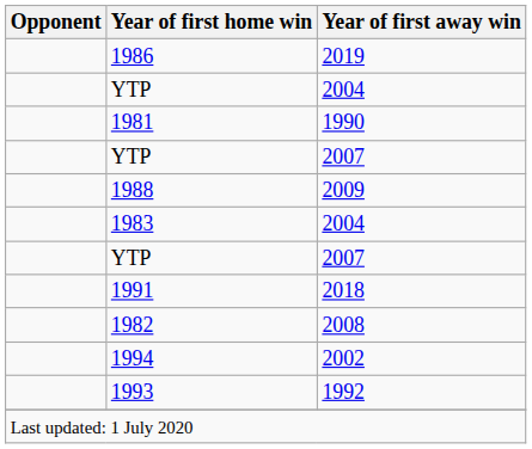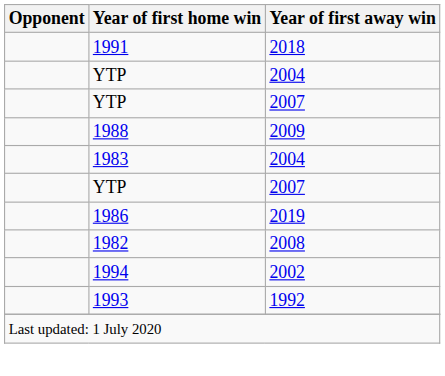rows swapped: 1986 <-> 1991
- row: 1981 | 1990
